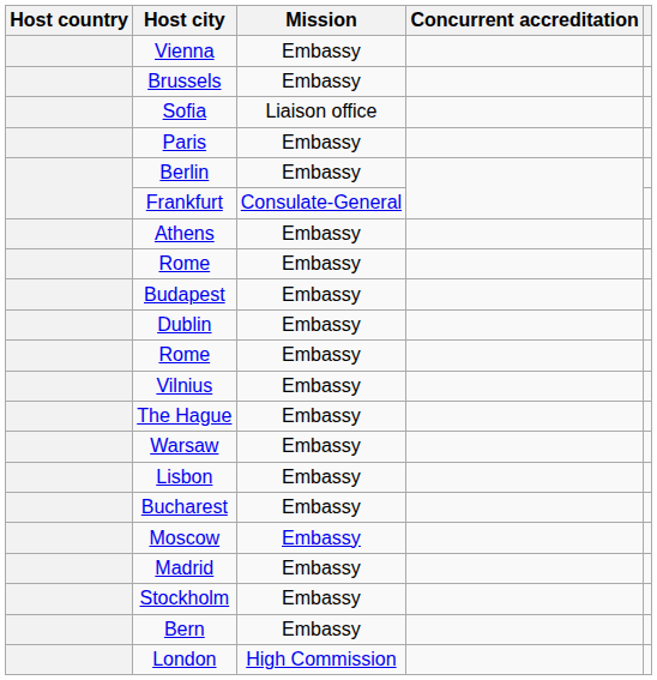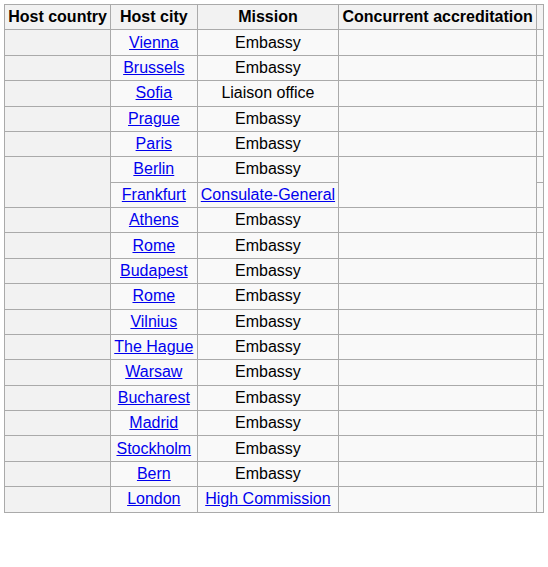+ row: Prague | Embassy
- row: Dublin | Embassy
- row: Lisbon | Embassy
- row: Moscow | Embassy
